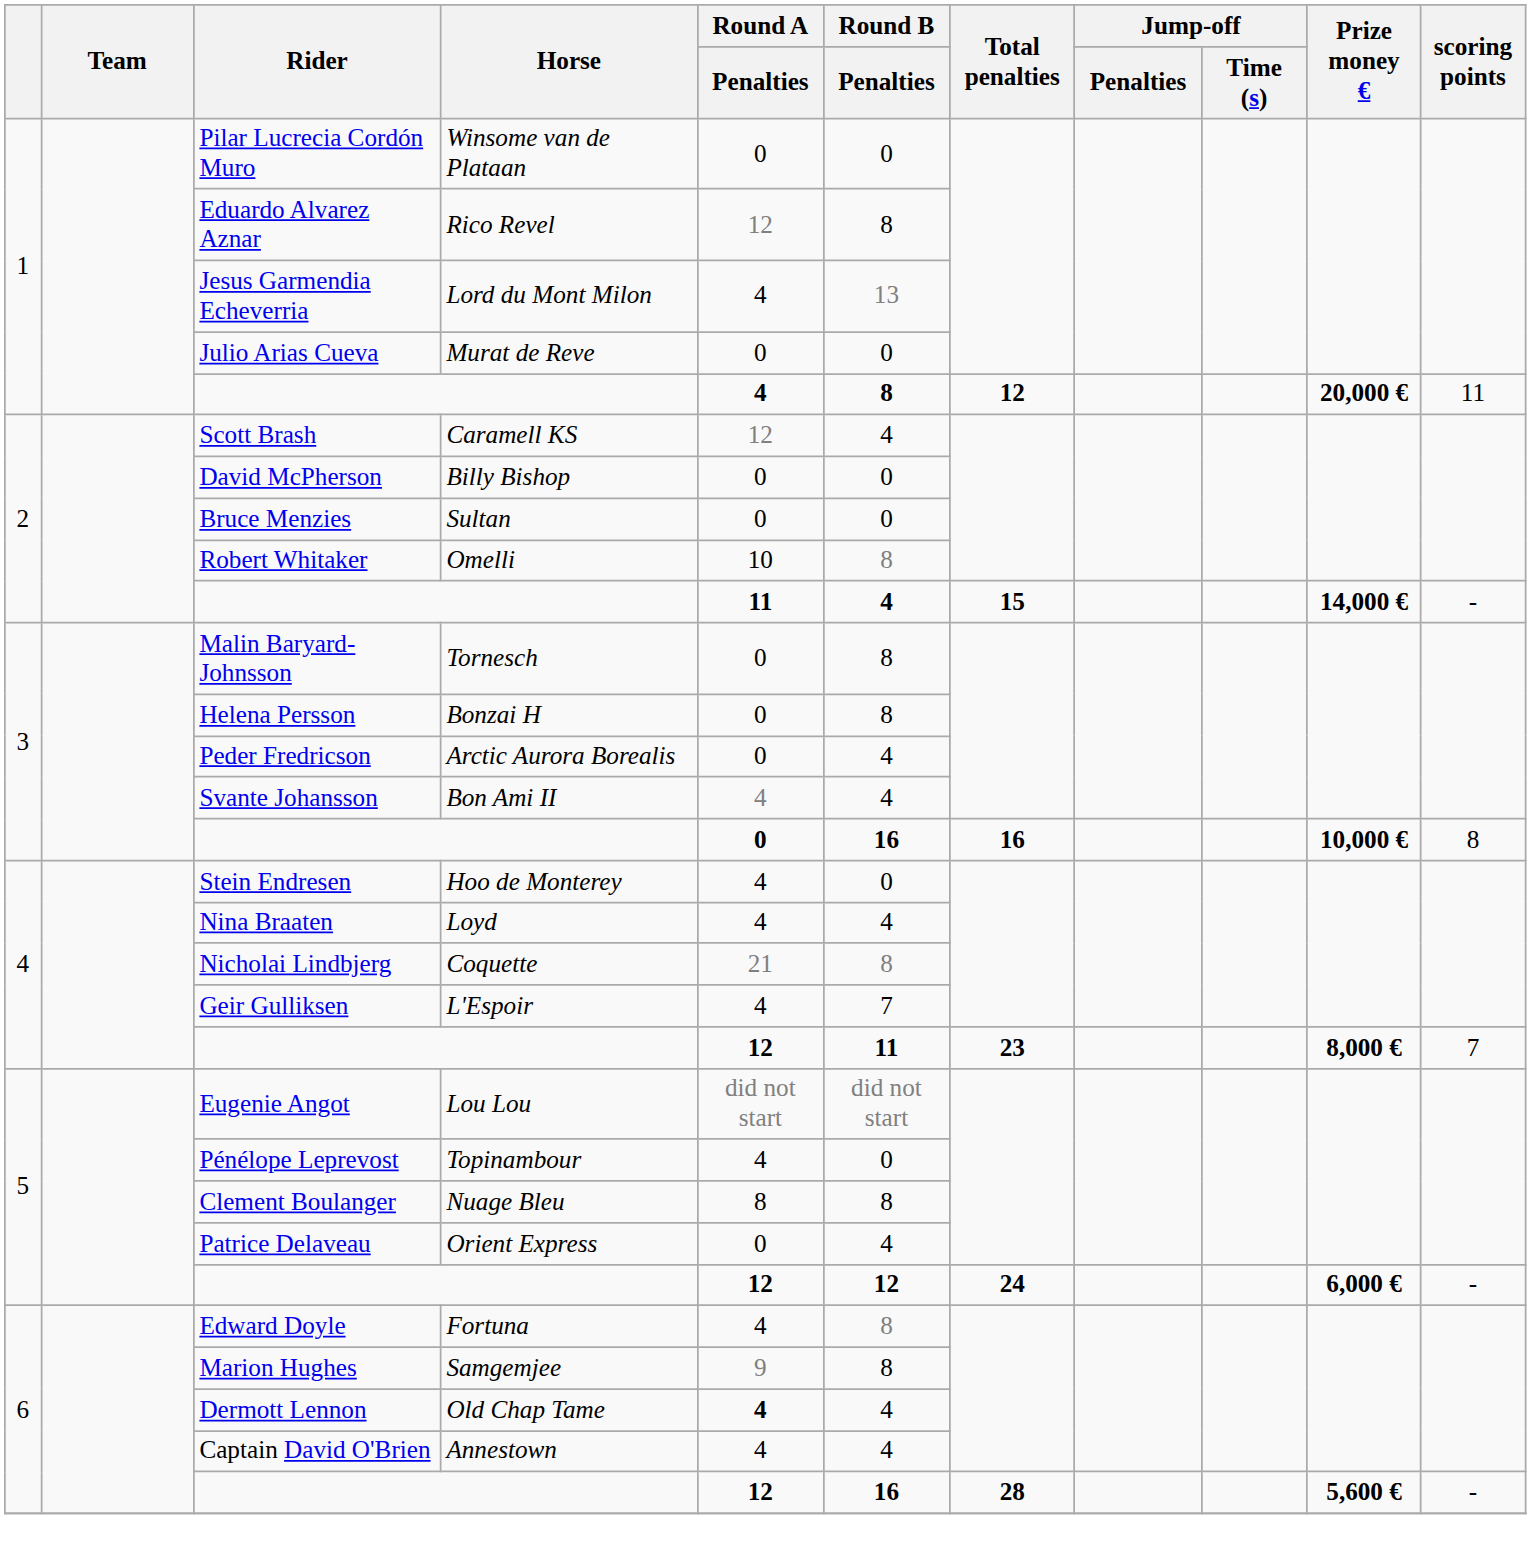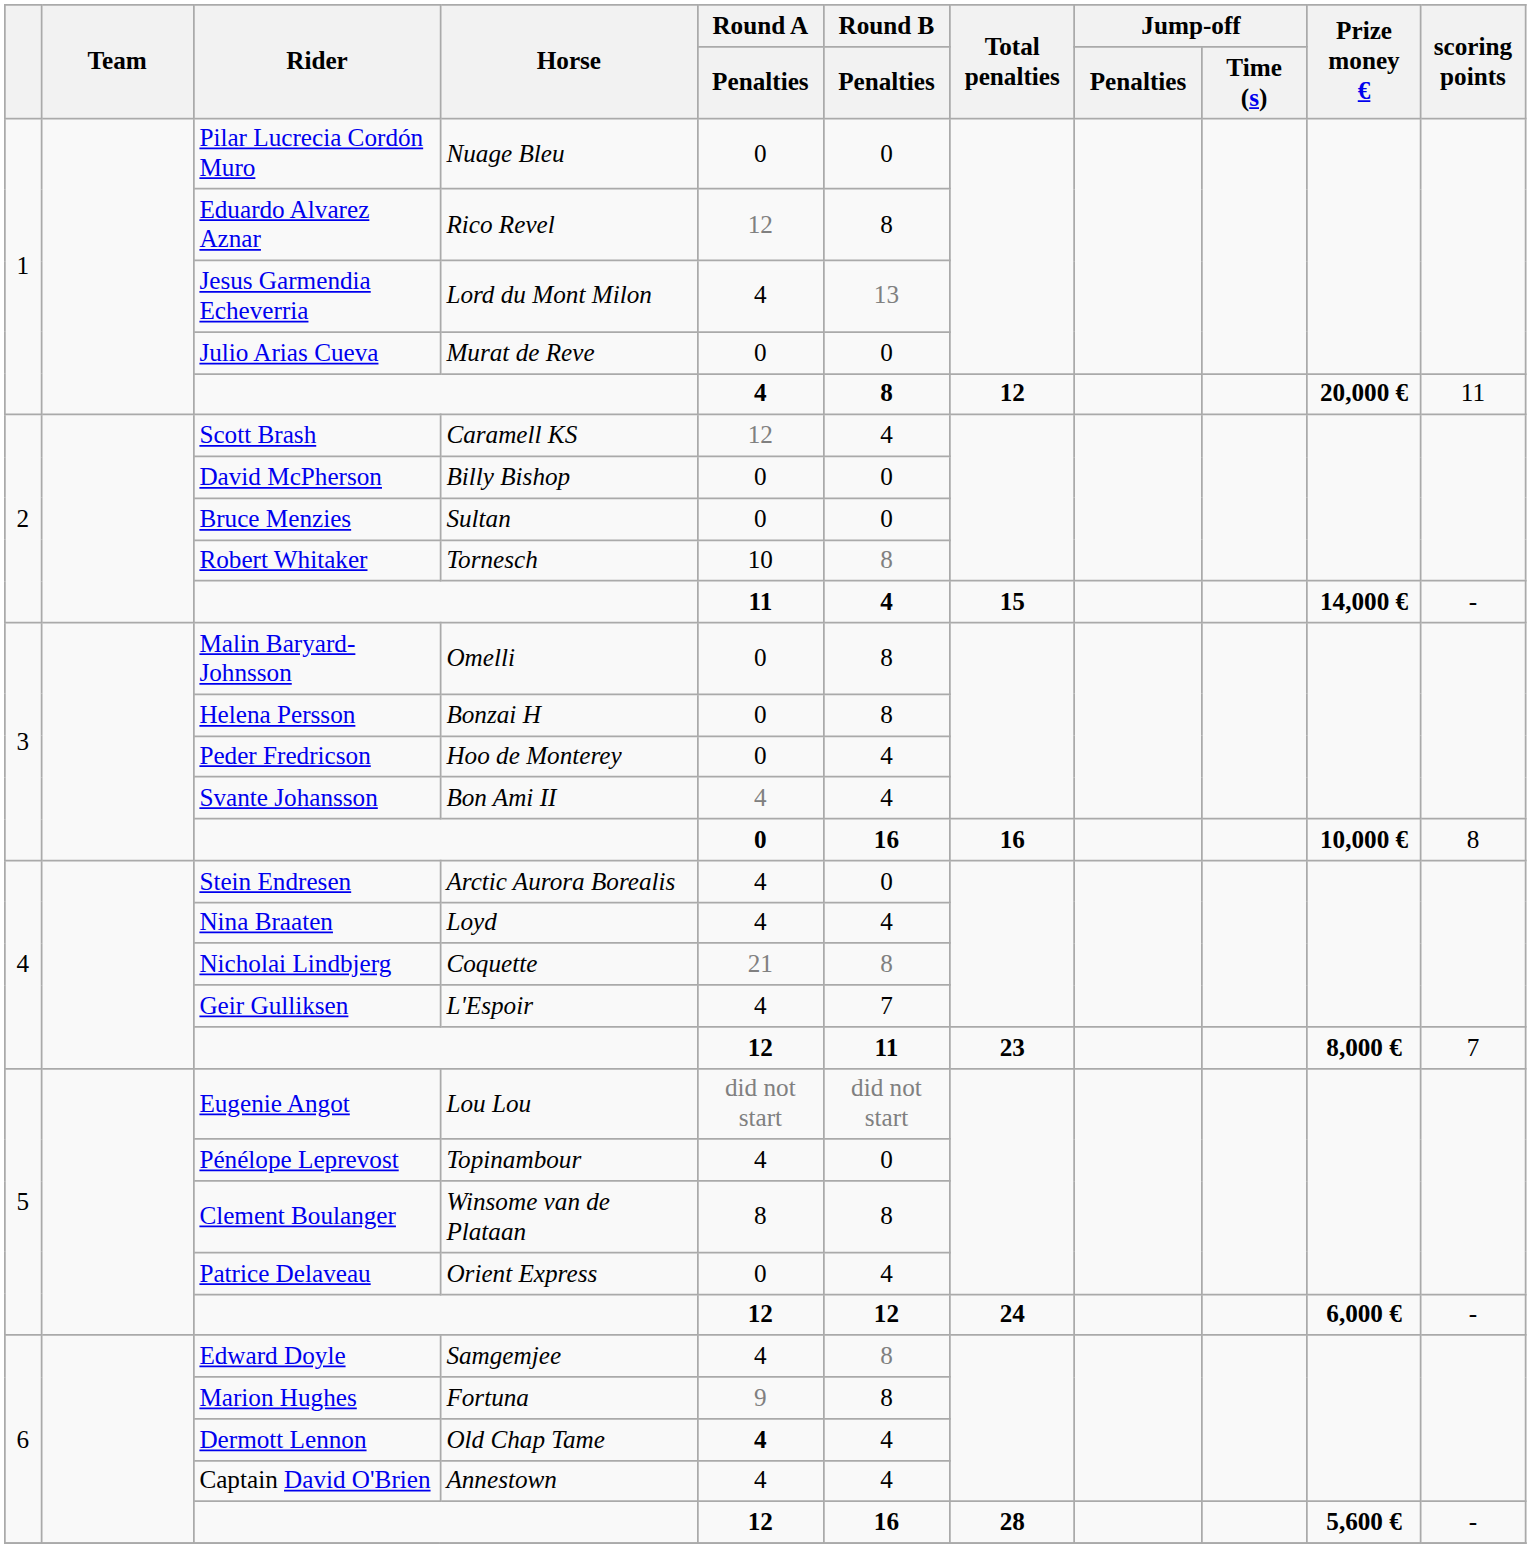Pilar Lucrecia Cordón Muro | Horse: Winsome van de Plataan -> Nuage Bleu
Robert Whitaker | Horse: Omelli -> Tornesch
Malin Baryard-Johnsson | Horse: Tornesch -> Omelli
Peder Fredricson | Horse: Arctic Aurora Borealis -> Hoo de Monterey
Stein Endresen | Horse: Hoo de Monterey -> Arctic Aurora Borealis
Clement Boulanger | Horse: Nuage Bleu -> Winsome van de Plataan
Edward Doyle | Horse: Fortuna -> Samgemjee
Marion Hughes | Horse: Samgemjee -> Fortuna
